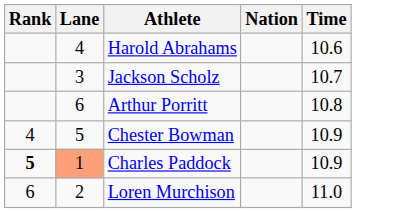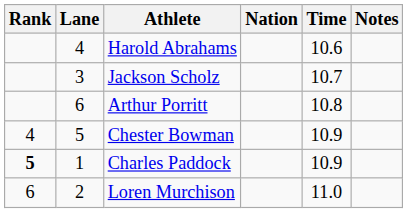+ column: Notes
Charles Paddock | Lane: lightsalmon background -> no background
